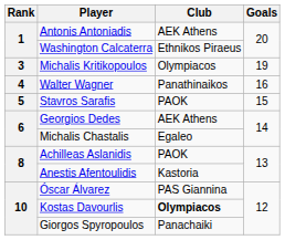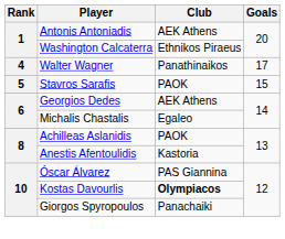- row: 3 | Michalis Kritikopoulos | Olympiacos | 19
Walter Wagner | Goals: 16 -> 17
